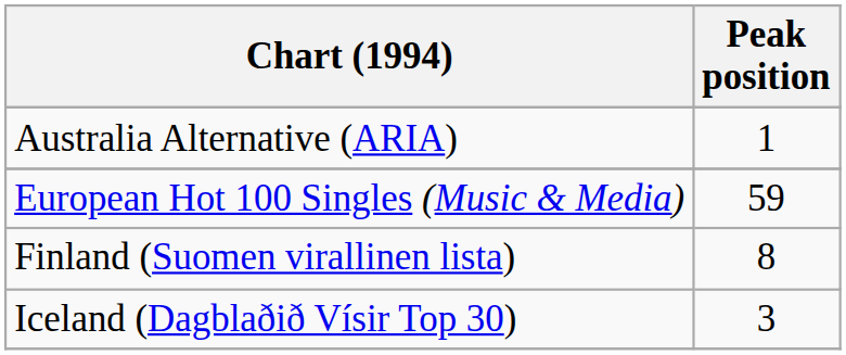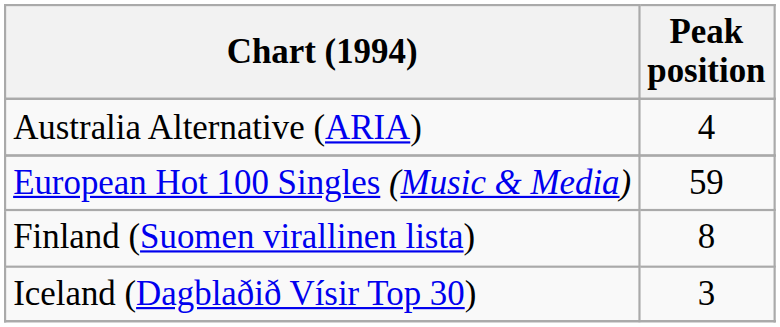Australia Alternative (ARIA) | Peak position: 1 -> 4
